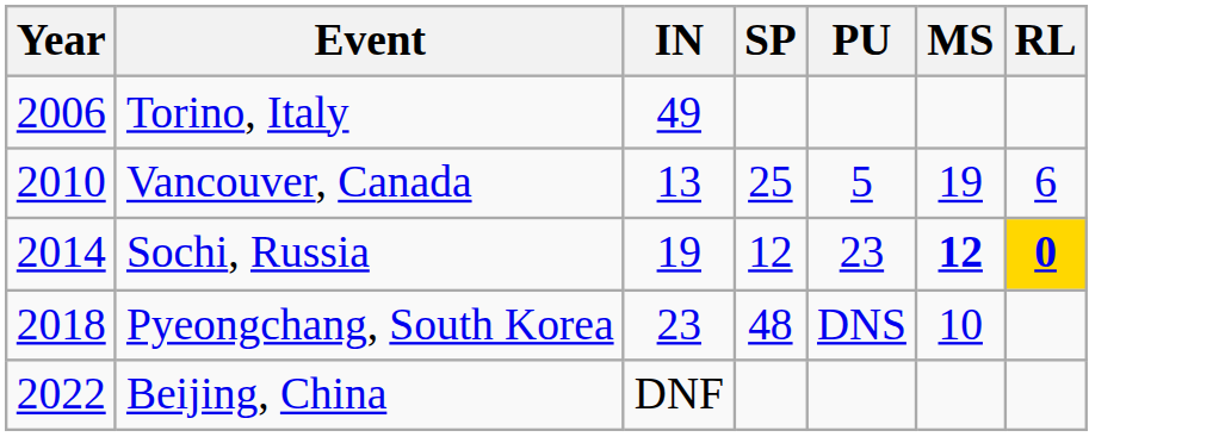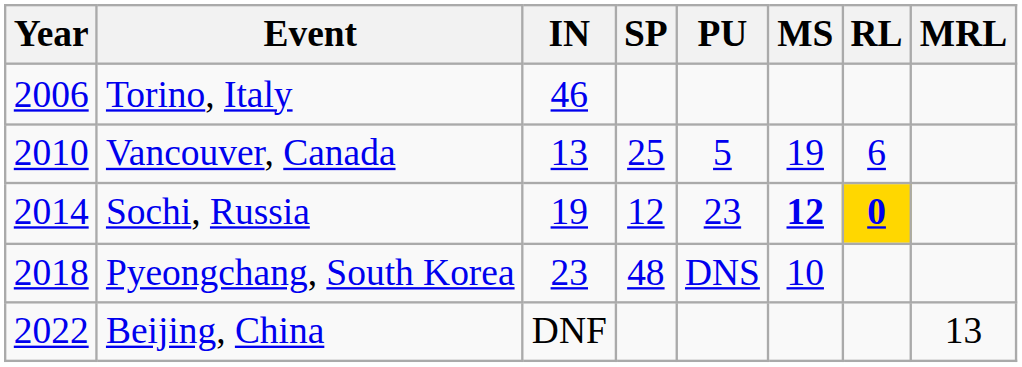+ column: MRL | 13
Torino, Italy | IN: 49 -> 46
